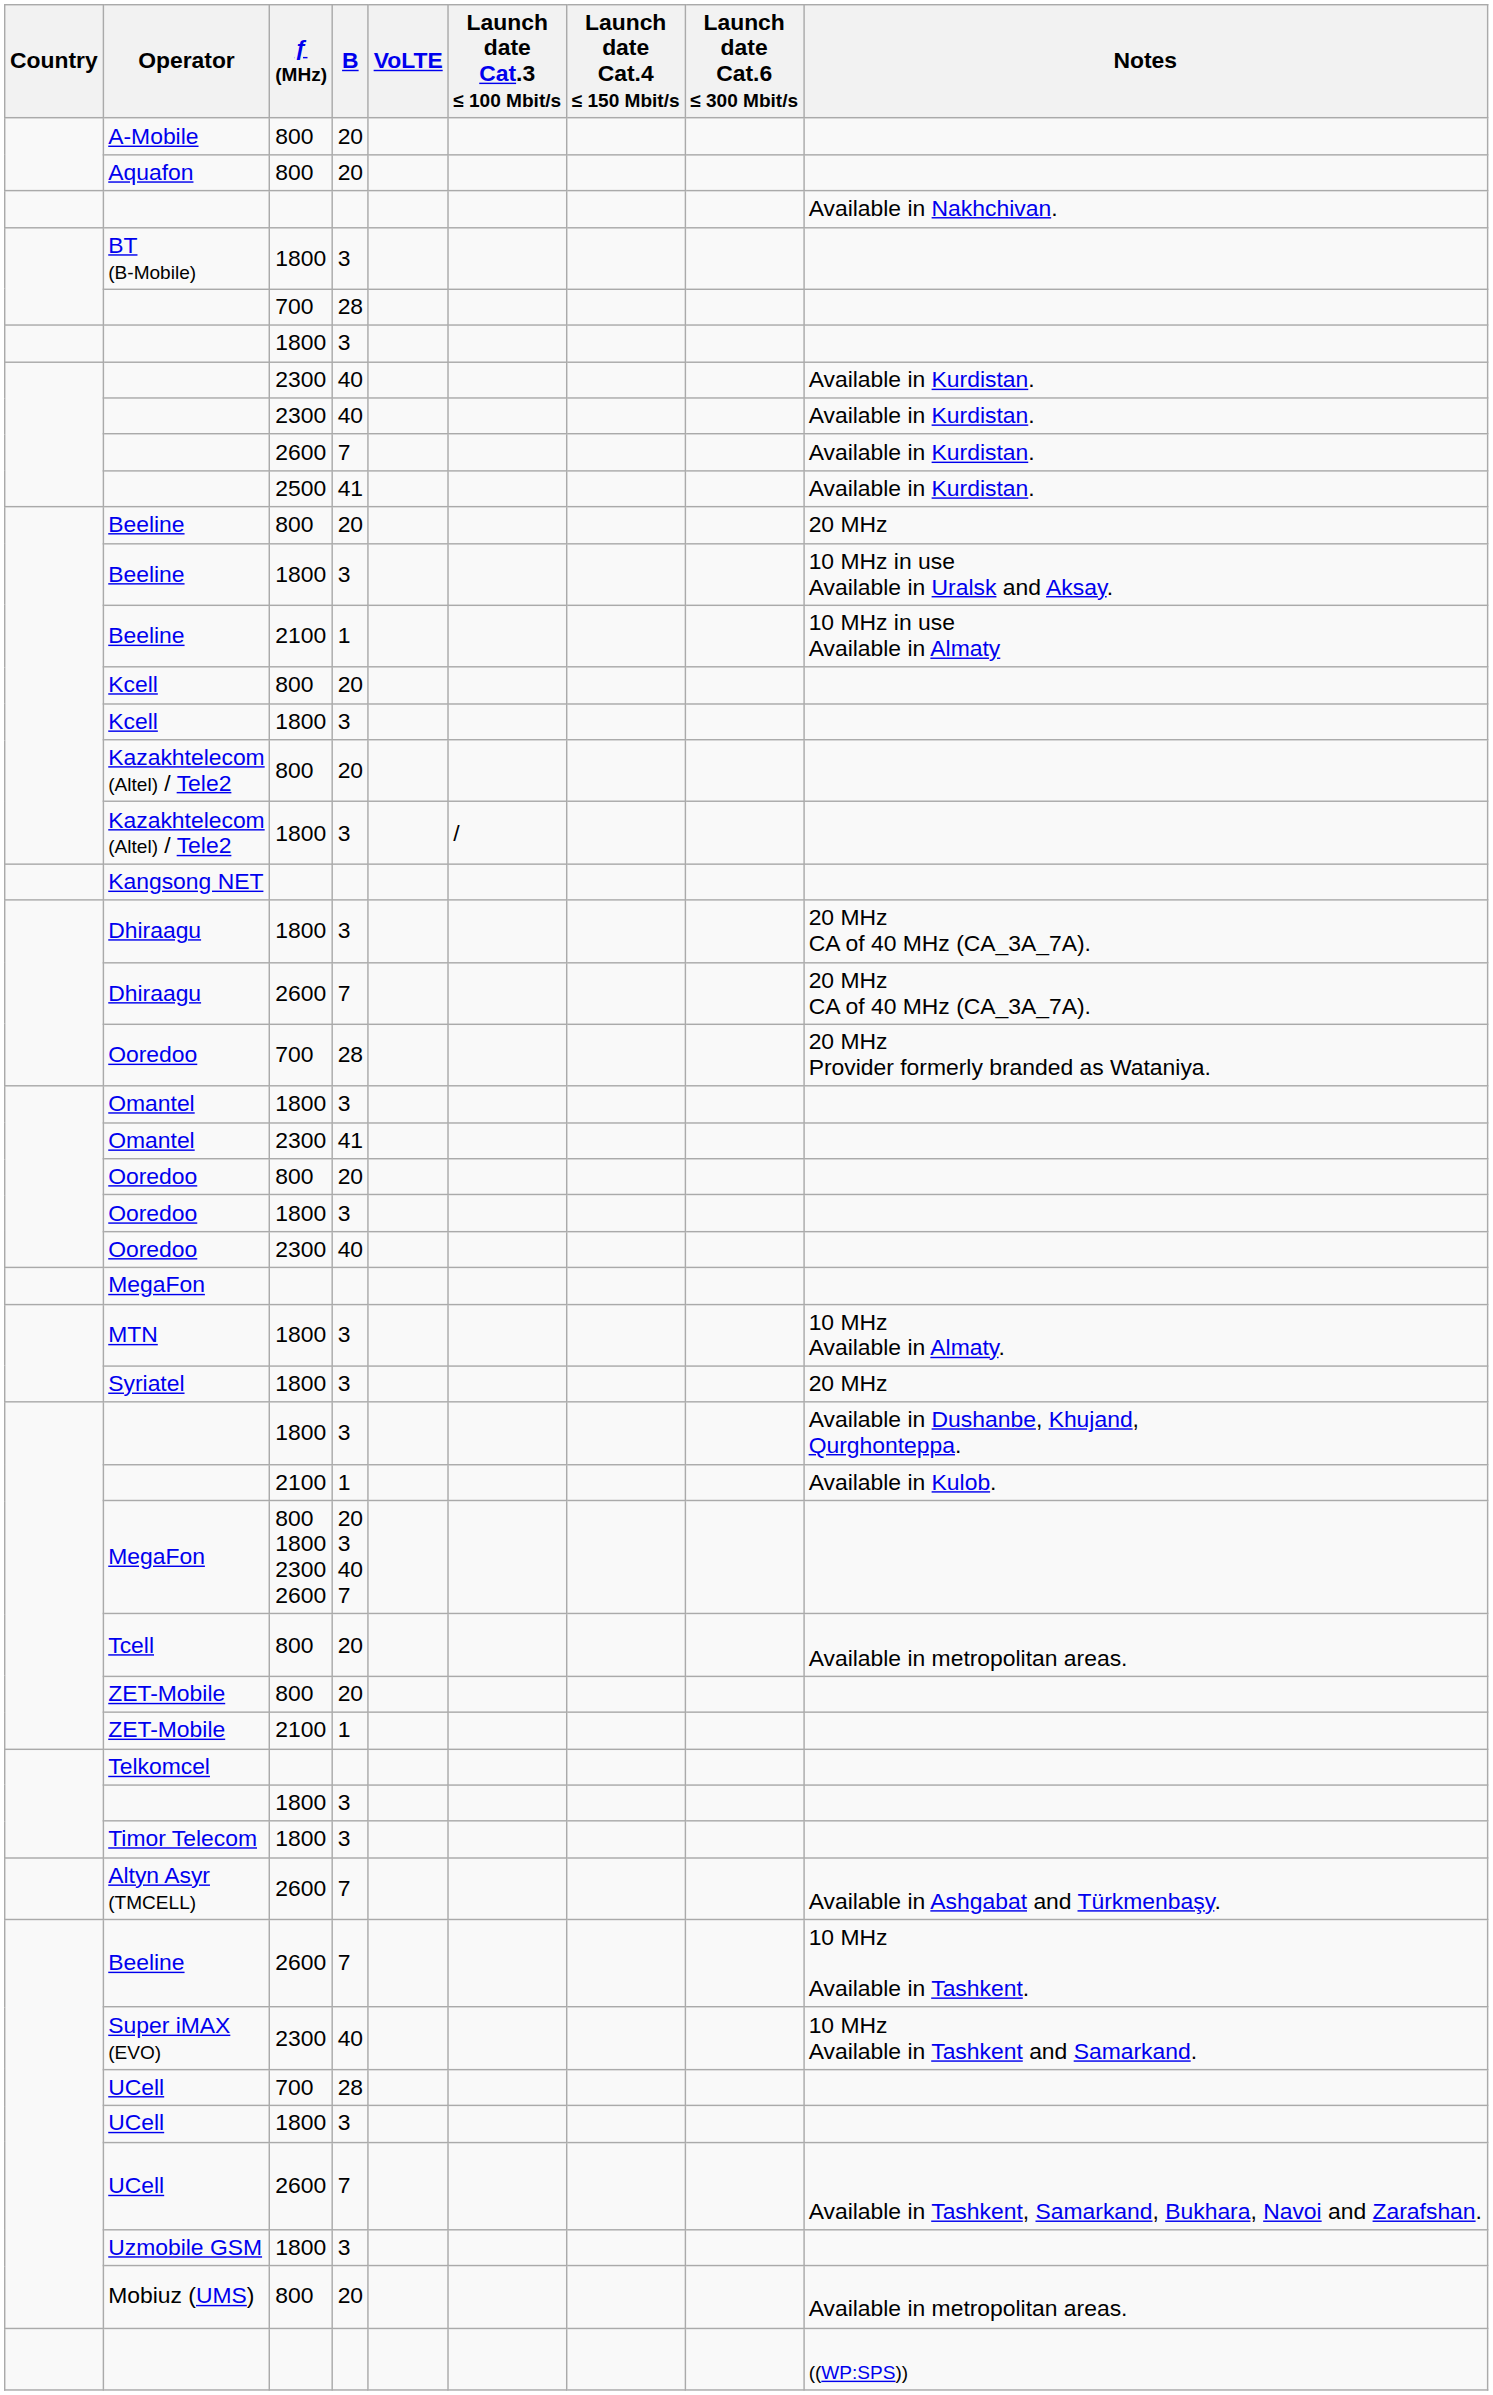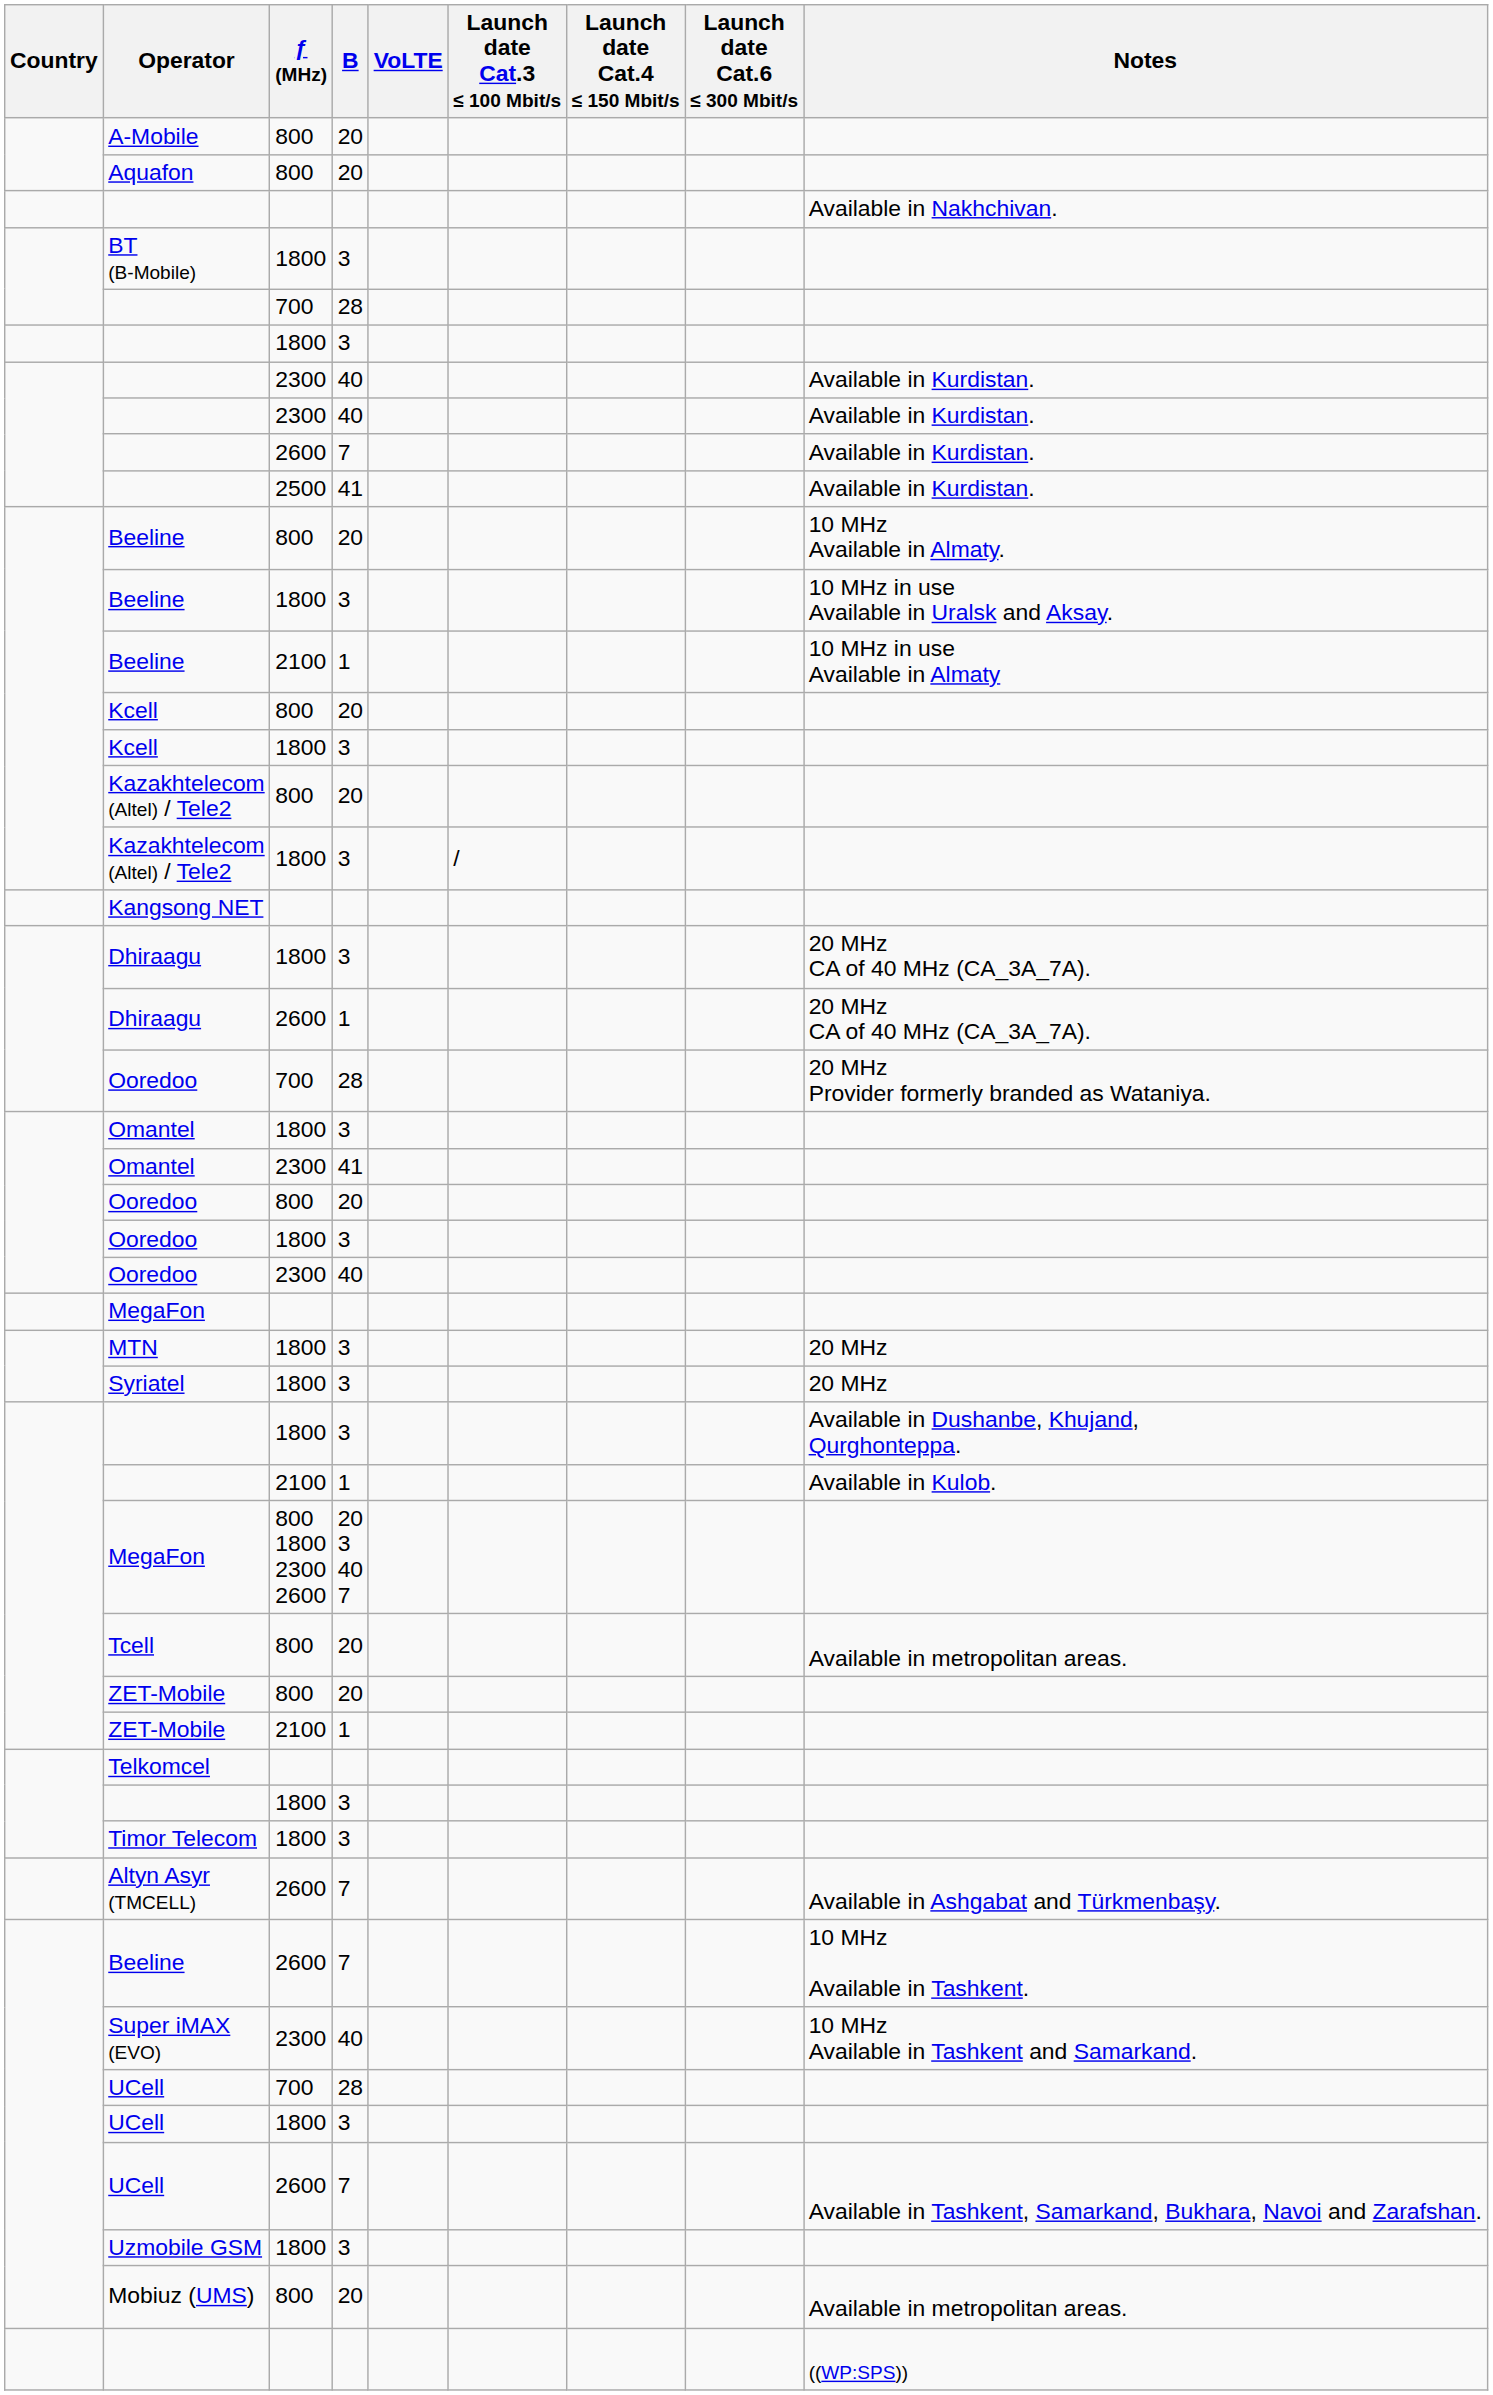Beeline / 800 | Notes: 20 MHz -> 10 MHz Available in Almaty.
Dhiraagu / 2600 | B: 7 -> 1
MTN | Notes: 10 MHz Available in Almaty. -> 20 MHz
